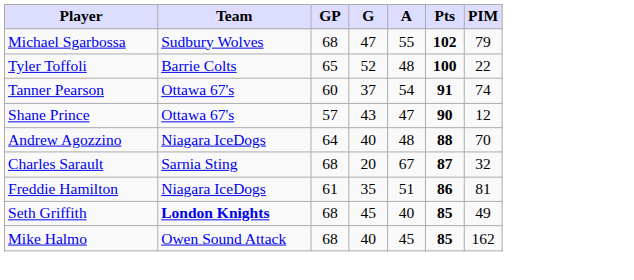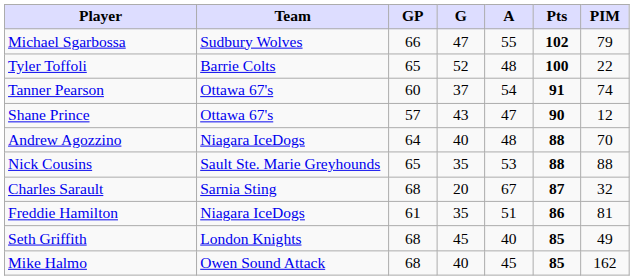Michael Sgarbossa | GP: 68 -> 66
+ row: Nick Cousins | Sault Ste. Marie Greyhounds | 65 | 35 | 53 | 88 | 88
Seth Griffith | Team: bold -> normal
